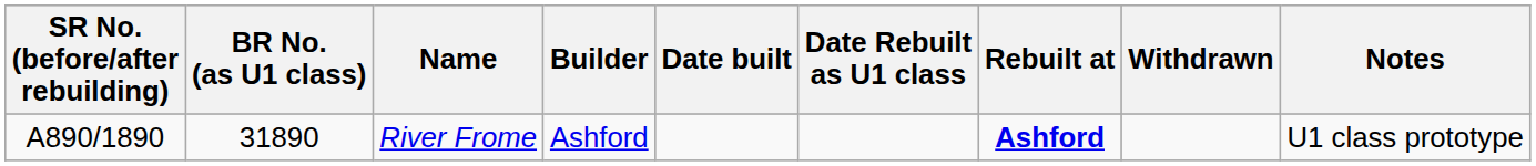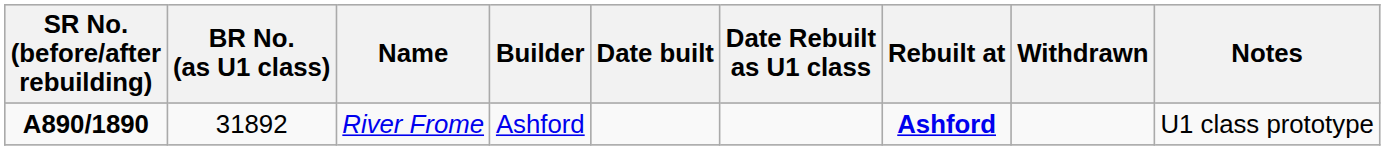River Frome | SR No. (before/after rebuilding): normal -> bold
River Frome | BR No. (as U1 class): 31890 -> 31892
